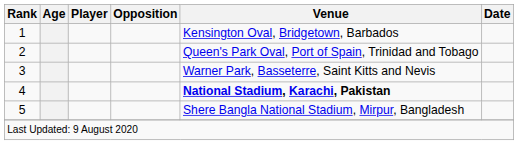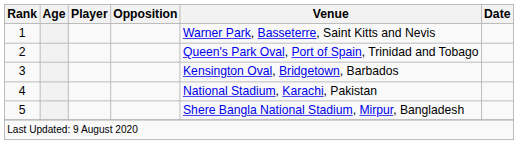1 | Venue: Kensington Oval, Bridgetown, Barbados -> Warner Park, Basseterre, Saint Kitts and Nevis
3 | Venue: Warner Park, Basseterre, Saint Kitts and Nevis -> Kensington Oval, Bridgetown, Barbados
4 | Venue: bold -> normal
